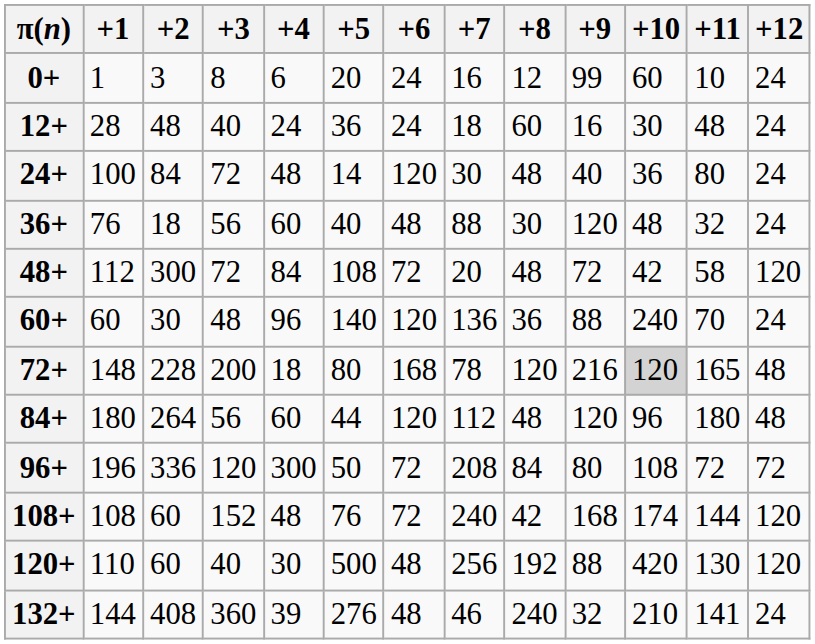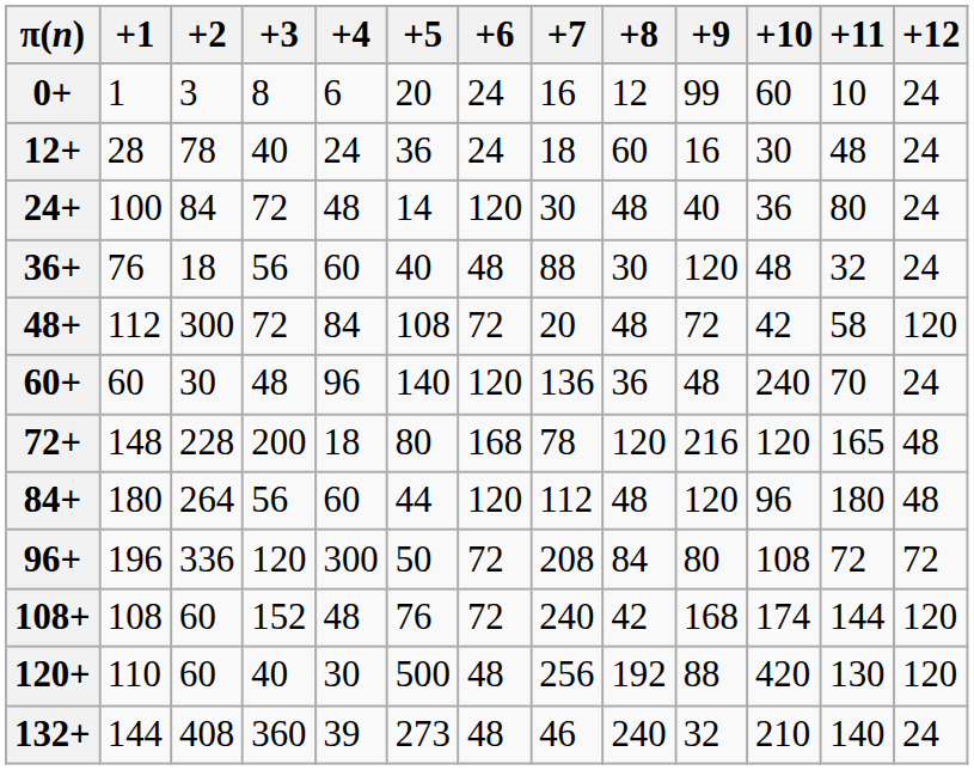12+ | +2: 48 -> 78
60+ | +9: 88 -> 48
72+ | +10: lightgrey background -> no background
132+ | +5: 276 -> 273
132+ | +11: 141 -> 140
